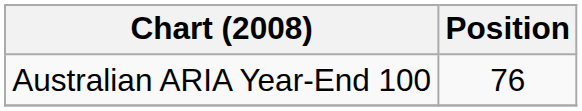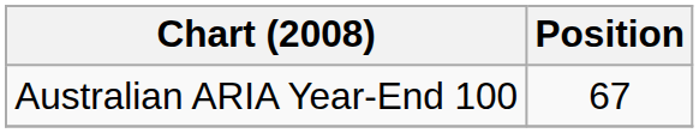Australian ARIA Year-End 100 | Position: 76 -> 67
